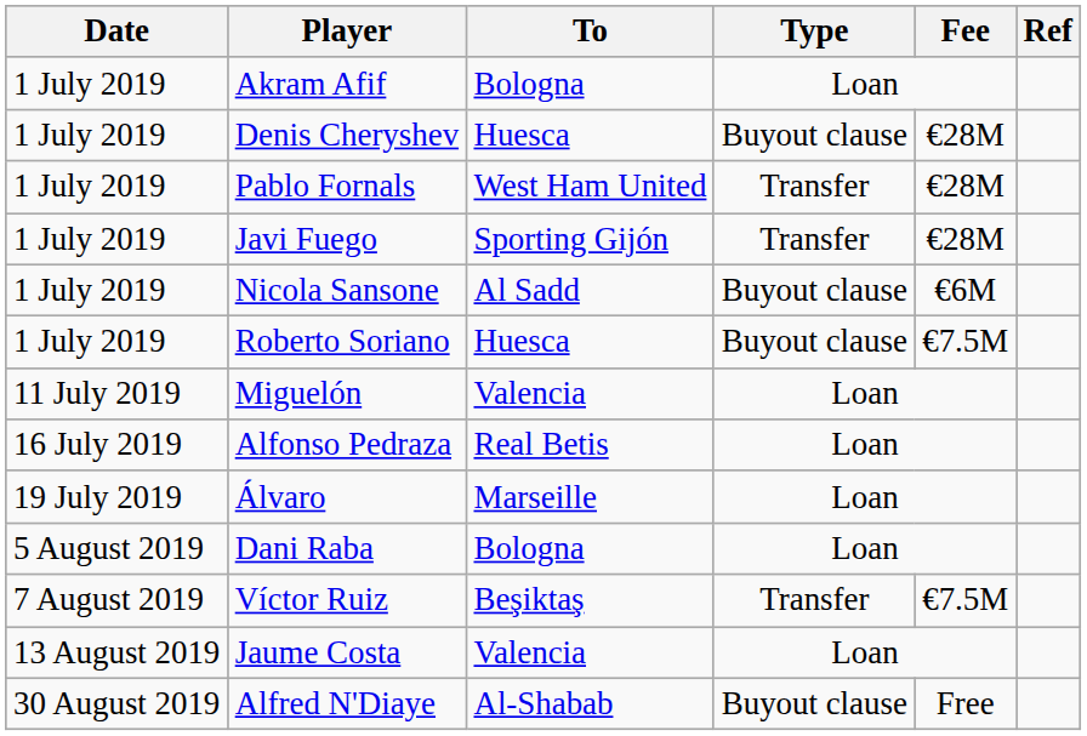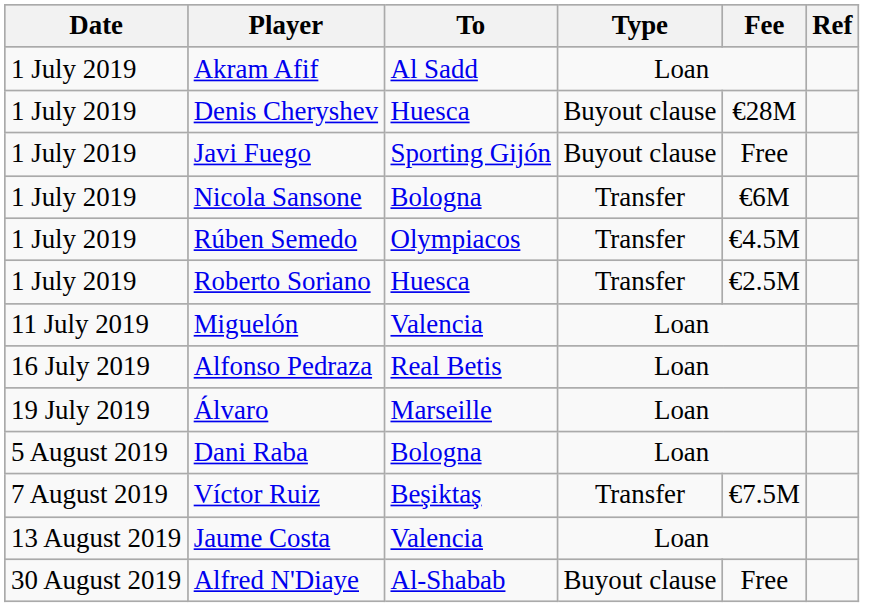Akram Afif | To: Bologna -> Al Sadd
- row: 1 July 2019 | Pablo Fornals | West Ham United | Transfer | €28M
Javi Fuego | Type: Transfer -> Buyout clause
Javi Fuego | Fee: €28M -> Free
Nicola Sansone | To: Al Sadd -> Bologna
Nicola Sansone | Type: Buyout clause -> Transfer
+ row: 1 July 2019 | Rúben Semedo | Olympiacos | Transfer | €4.5M
Roberto Soriano | Type: Buyout clause -> Transfer
Roberto Soriano | Fee: €7.5M -> €2.5M
